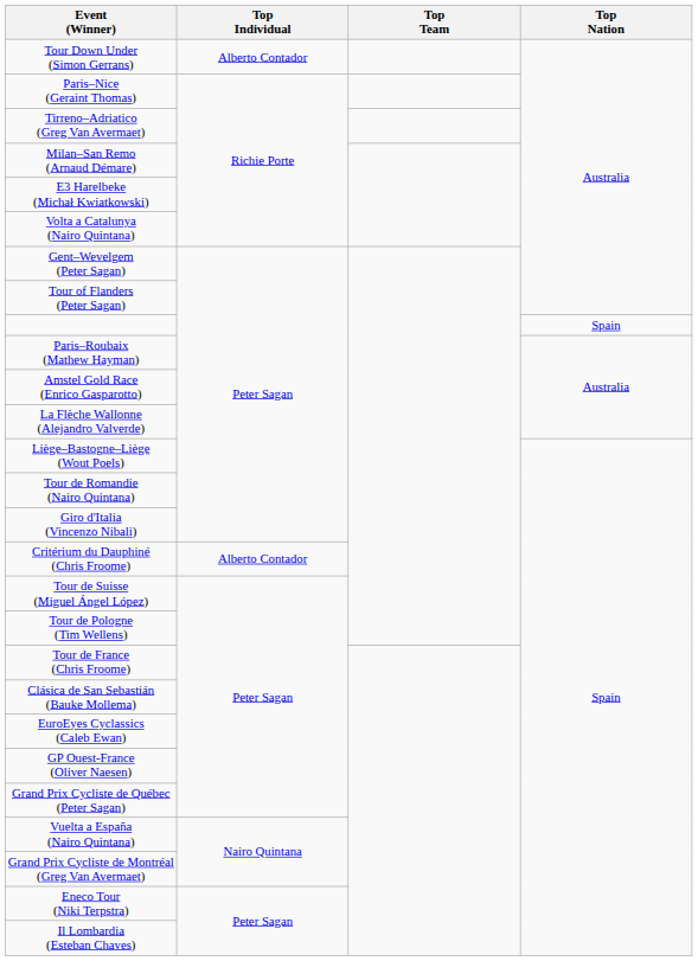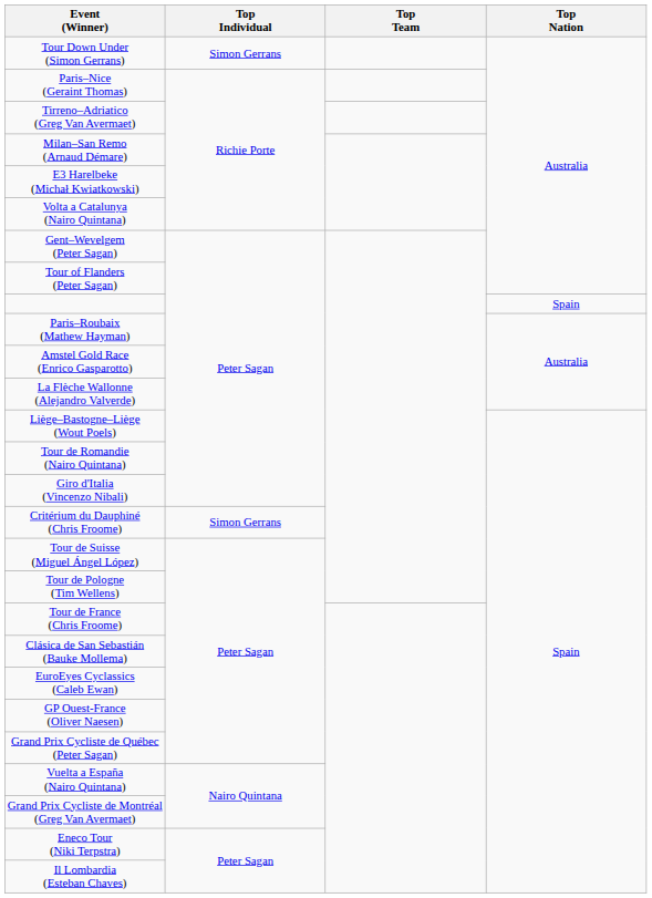Tour Down Under (Simon Gerrans) | Top Individual: Alberto Contador -> Simon Gerrans
Critérium du Dauphiné (Chris Froome) | Top Individual: Alberto Contador -> Simon Gerrans
